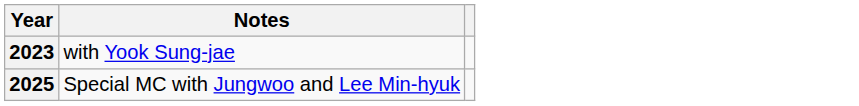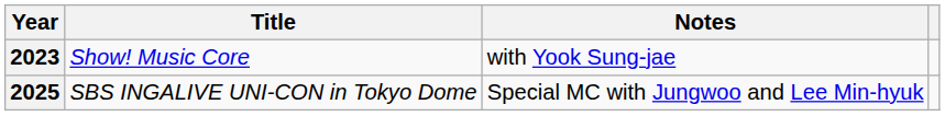+ column: Title | Show! Music Core | SBS INGALIVE UNI-CON in Tokyo Dome
